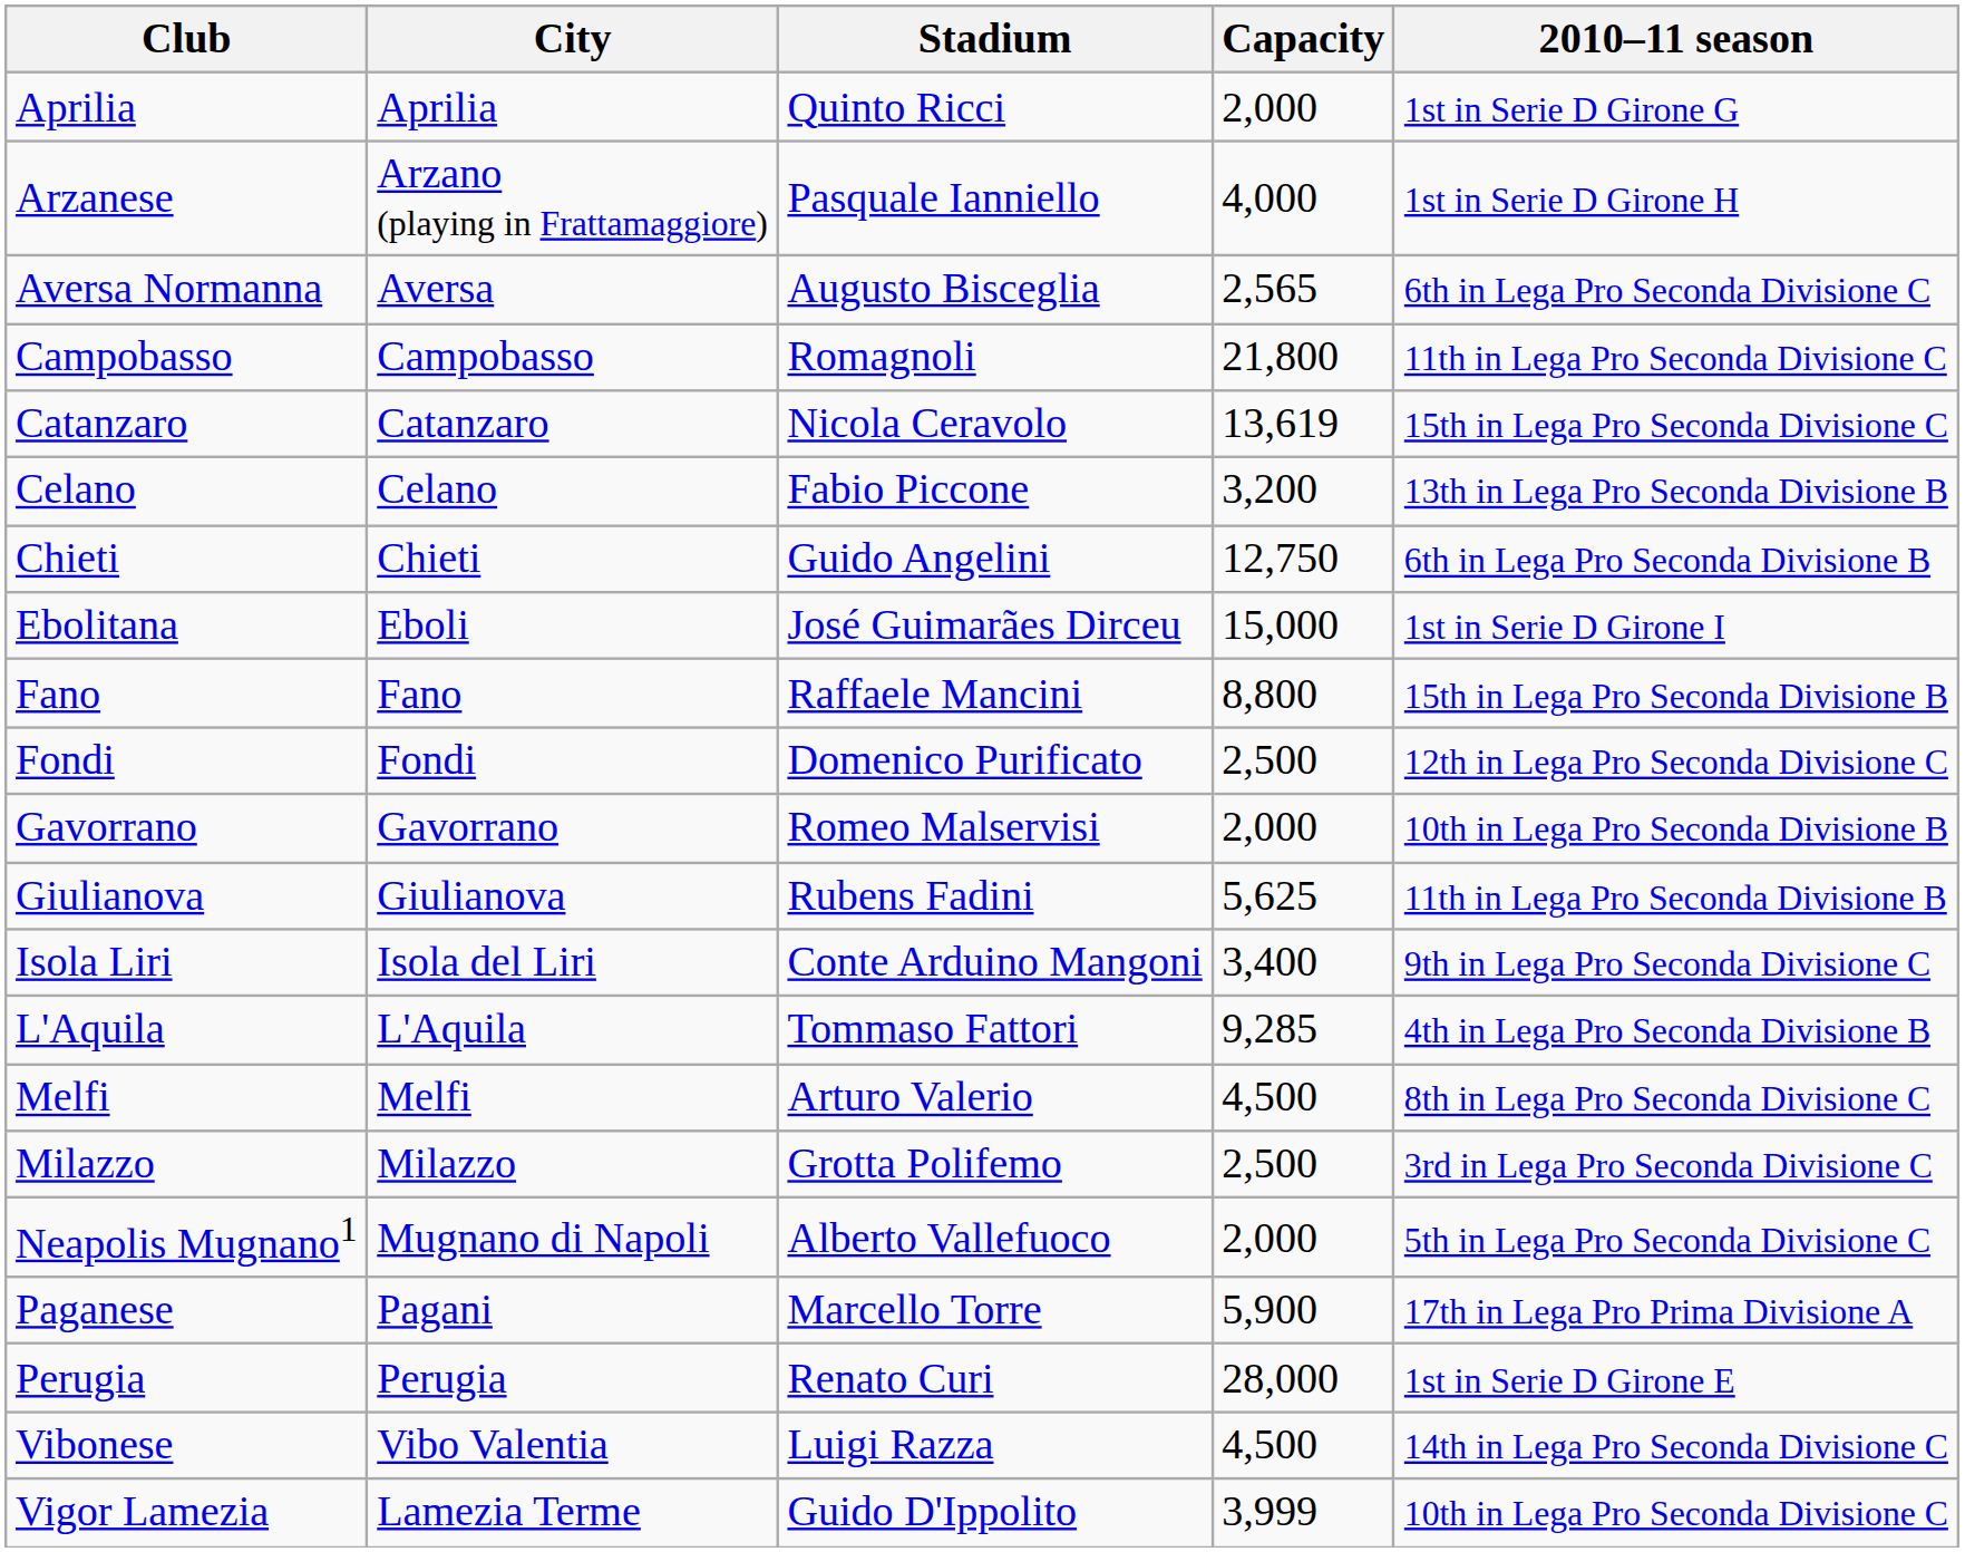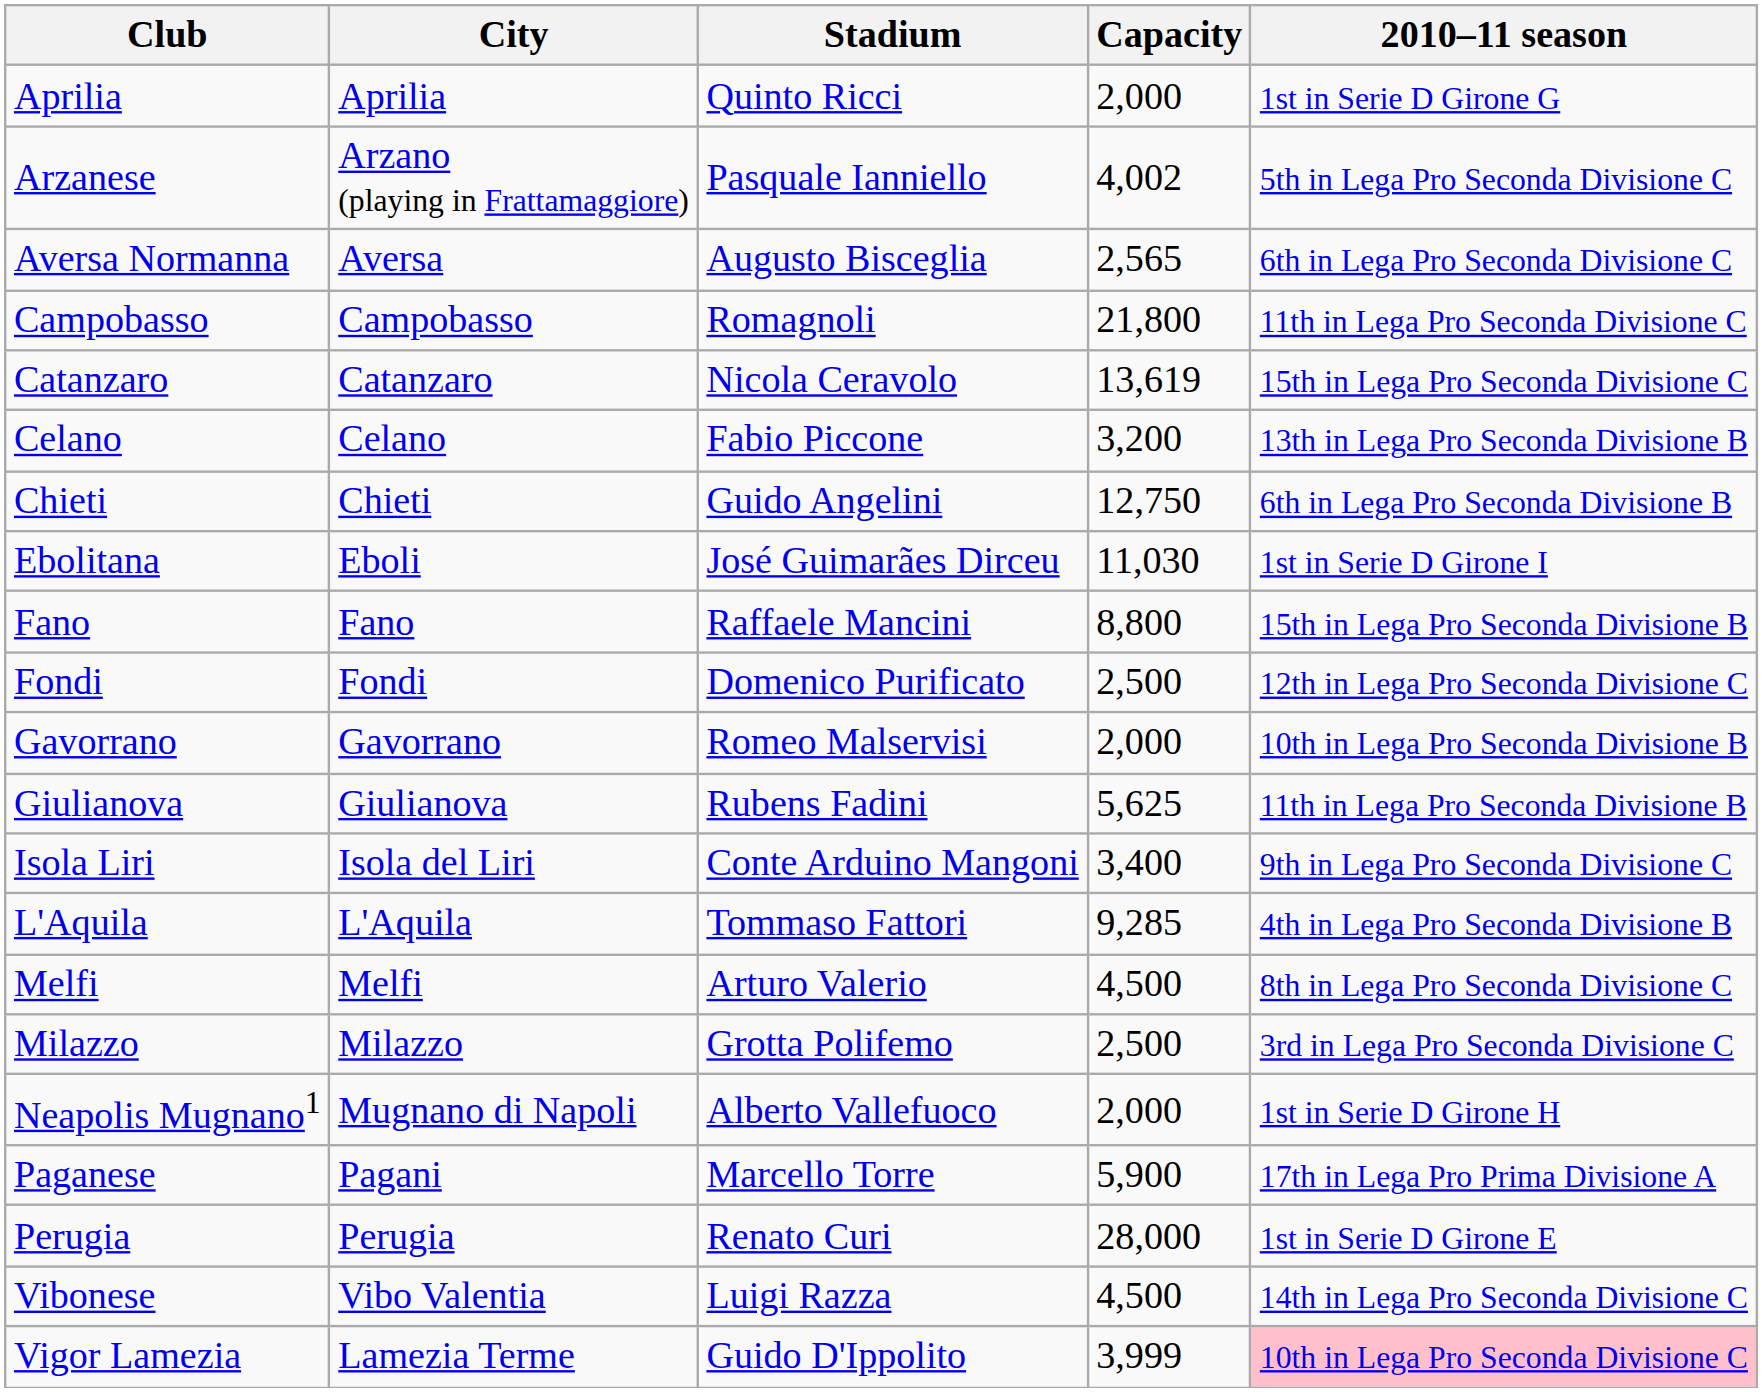Arzanese | Capacity: 4,000 -> 4,002
Arzanese | 2010–11 season: 1st in Serie D Girone H -> 5th in Lega Pro Seconda Divisione C
Ebolitana | Capacity: 15,000 -> 11,030
Neapolis Mugnano1 | 2010–11 season: 5th in Lega Pro Seconda Divisione C -> 1st in Serie D Girone H
Vigor Lamezia | 2010–11 season: no background -> pink background
